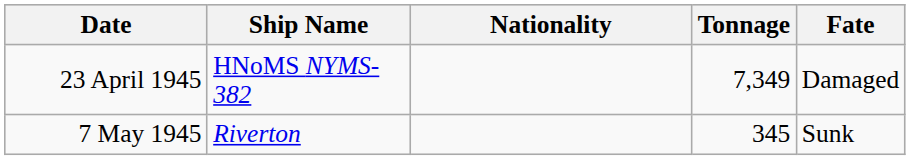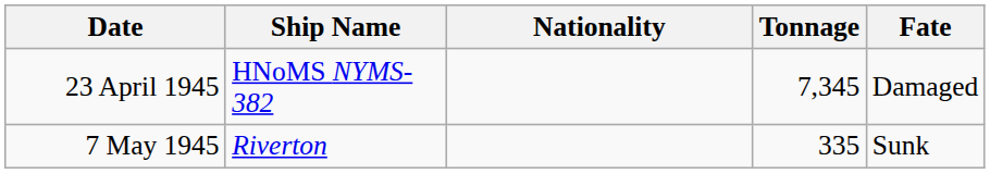23 April 1945 | Tonnage: 7,349 -> 7,345
7 May 1945 | Tonnage: 345 -> 335
